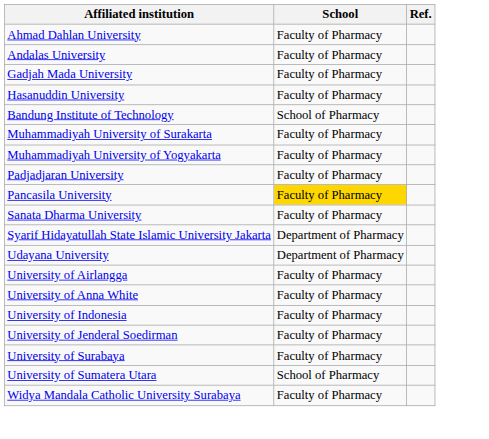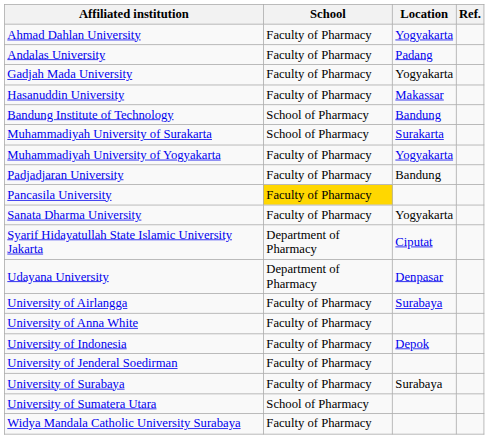+ column: Location | Yogyakarta | Padang | Yogyakarta | Makassar | Bandung | Surakarta | Yogyakarta | Bandung | Yogyakarta | Ciputat | Denpasar | Surabaya | Depok | Surabaya
Muhammadiyah University of Surakarta | School: Faculty of Pharmacy -> School of Pharmacy
